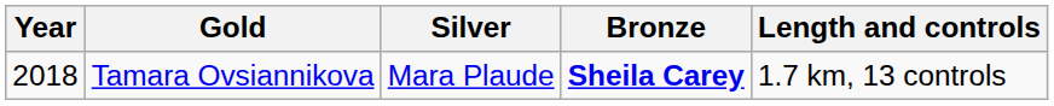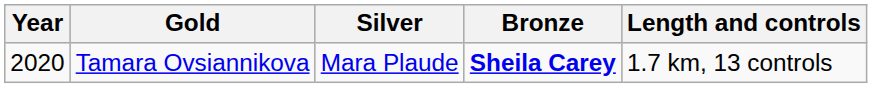Tamara Ovsiannikova | Year: 2018 -> 2020
